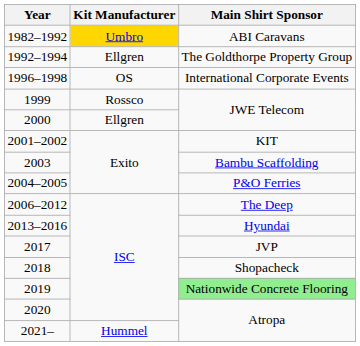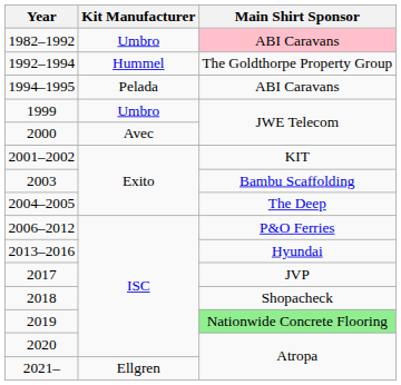1982–1992 | Kit Manufacturer: gold background -> no background
1982–1992 | Main Shirt Sponsor: no background -> pink background
1992–1994 | Kit Manufacturer: Ellgren -> Hummel
+ row: 1994–1995 | Pelada | ABI Caravans
- row: 1996–1998 | OS | International Corporate Events
1999 | Kit Manufacturer: Rossco -> Umbro
2000 | Kit Manufacturer: Ellgren -> Avec
2004–2005 | Main Shirt Sponsor: P&O Ferries -> The Deep
2006–2012 | Main Shirt Sponsor: The Deep -> P&O Ferries
2021– | Kit Manufacturer: Hummel -> Ellgren
